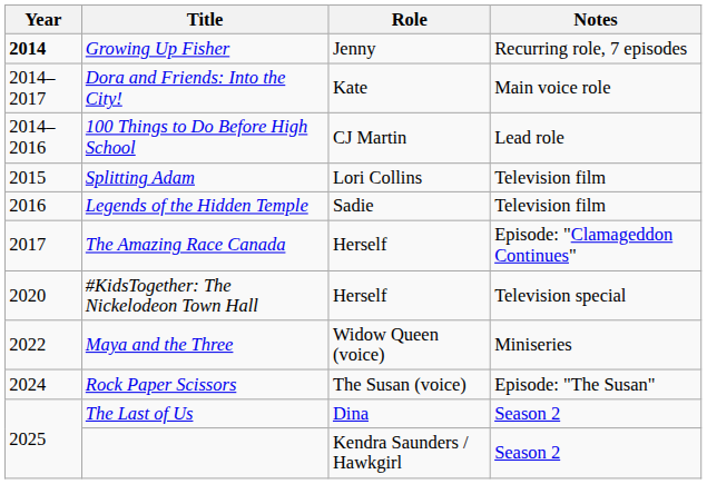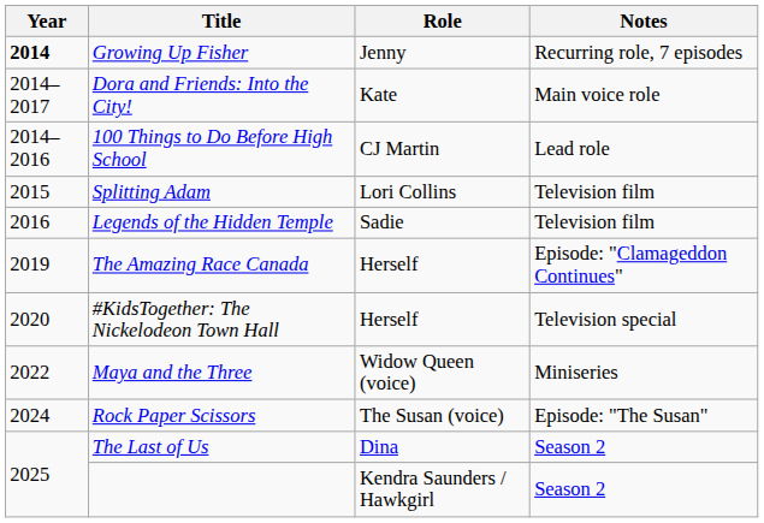The Amazing Race Canada | Year: 2017 -> 2019
